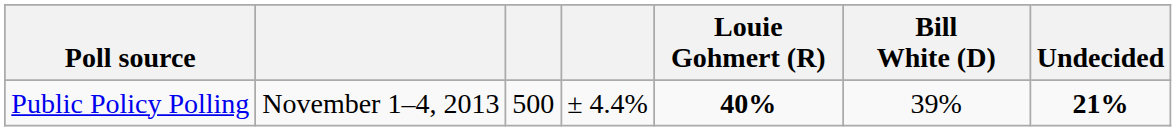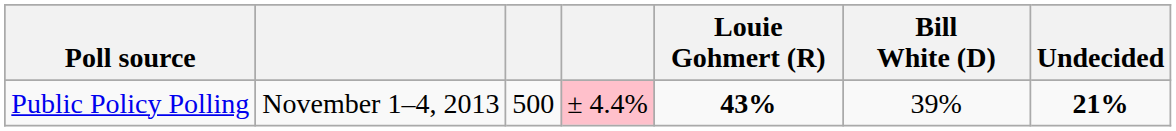Public Policy Polling | column 4: no background -> pink background
Public Policy Polling | Louie Gohmert (R): 40% -> 43%
